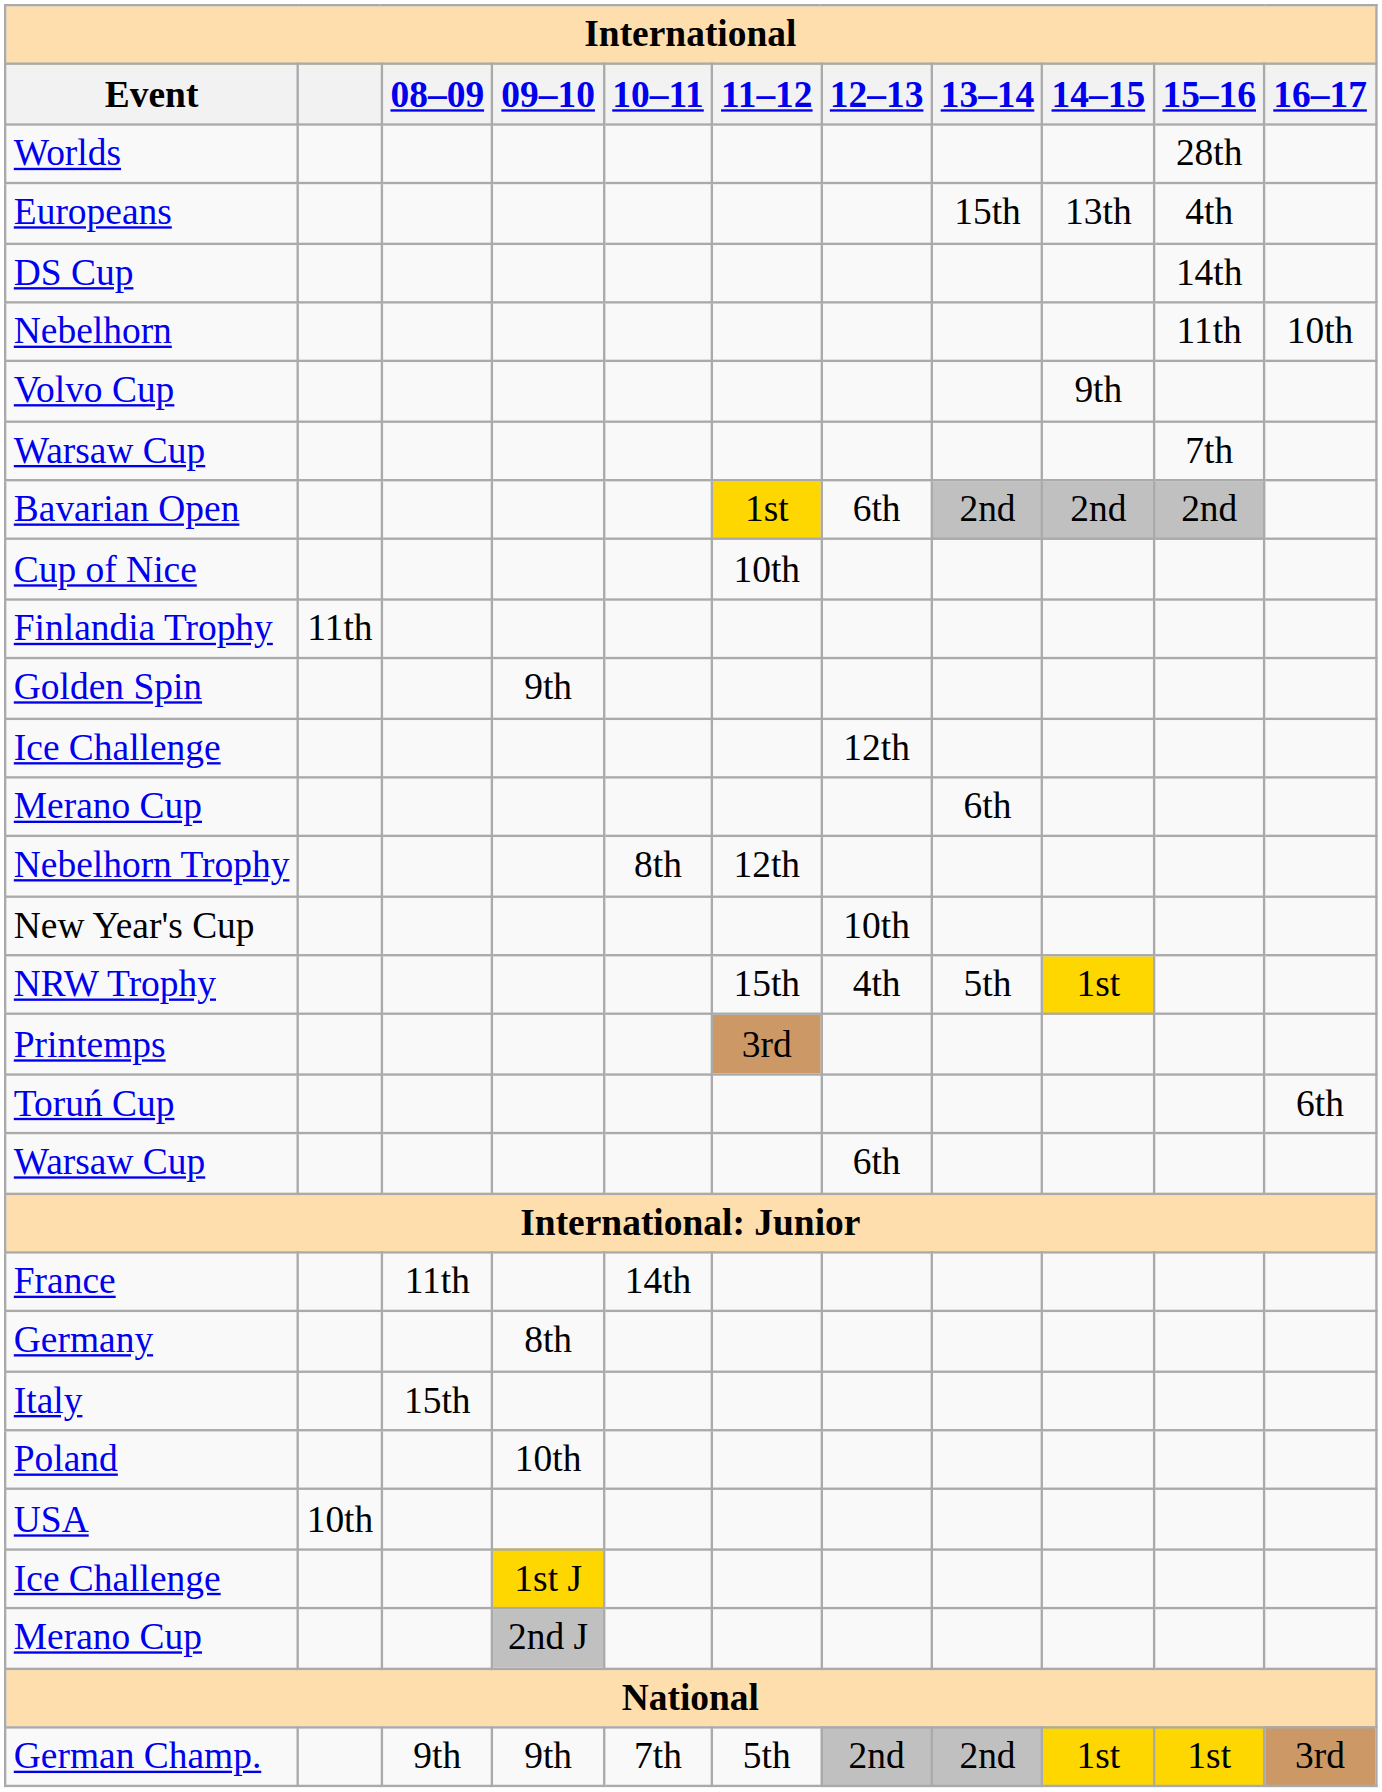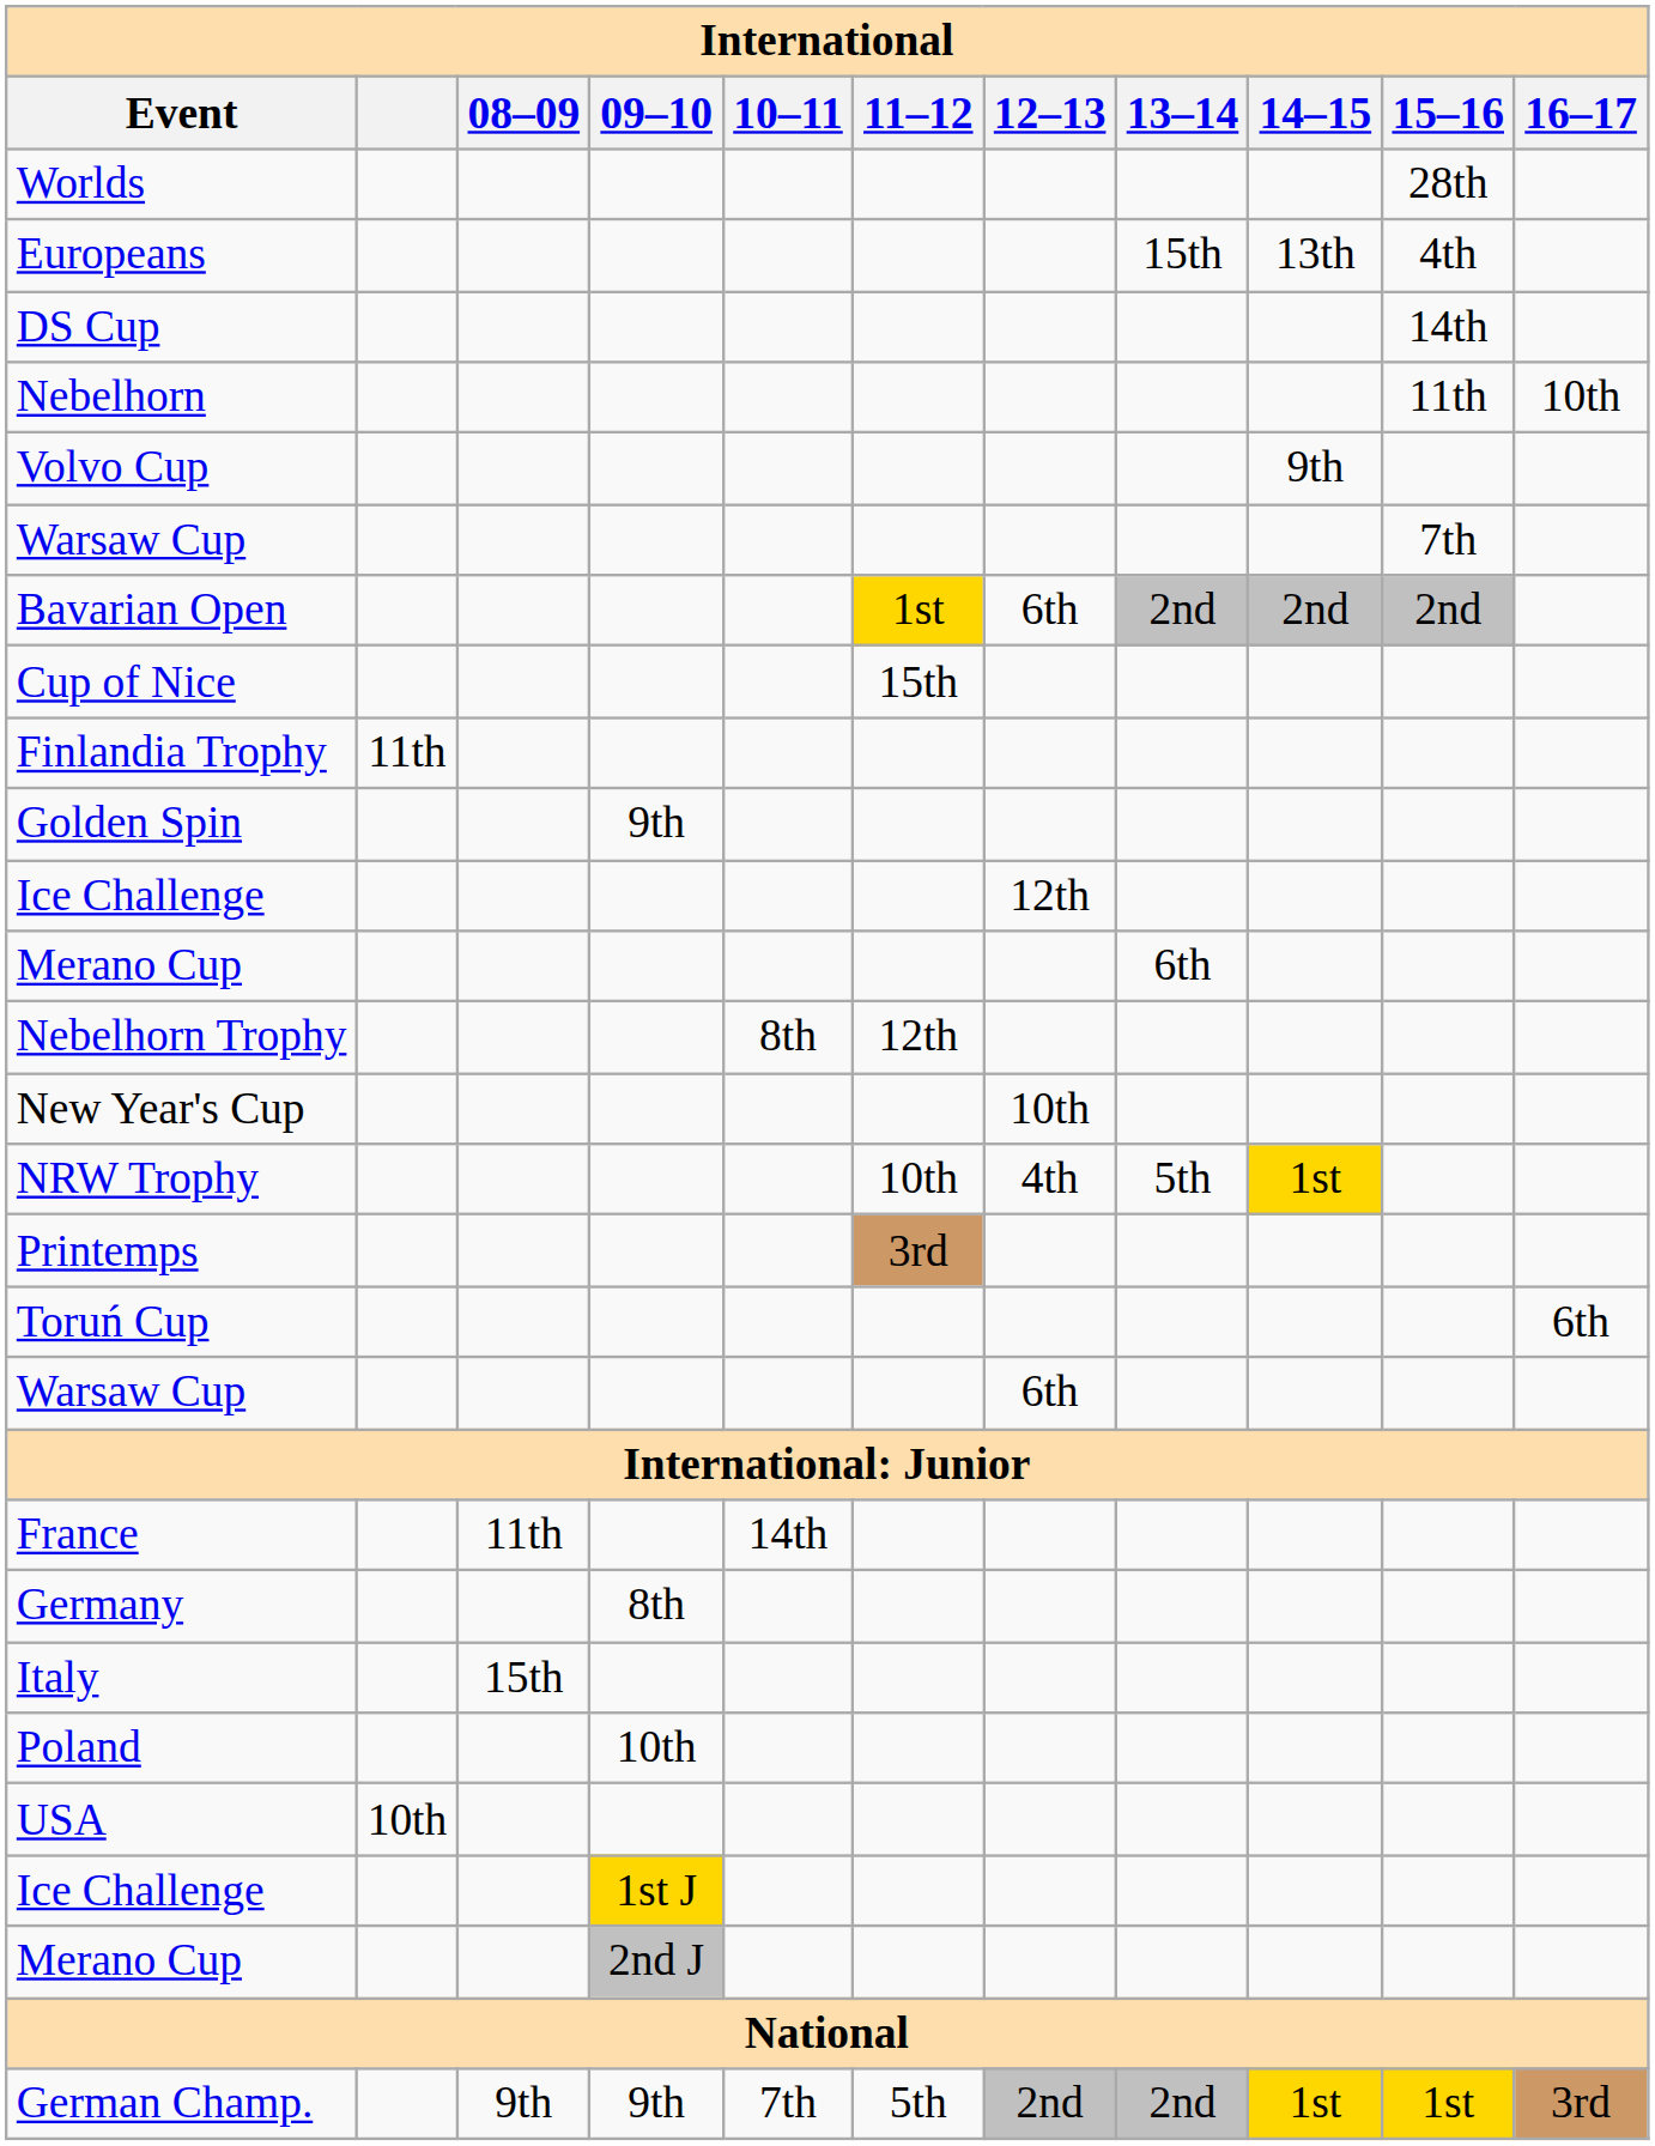Cup of Nice | 11–12: 10th -> 15th
NRW Trophy | 11–12: 15th -> 10th
